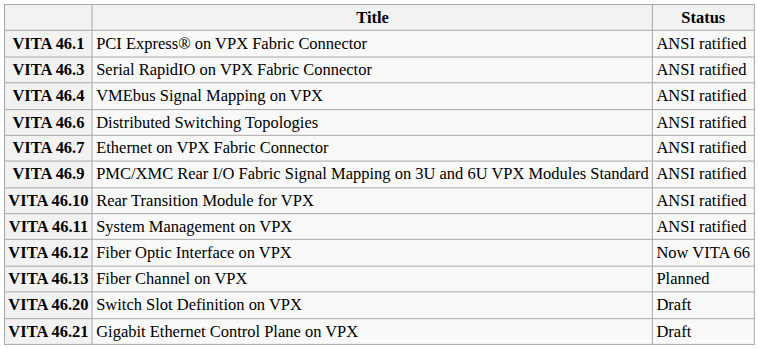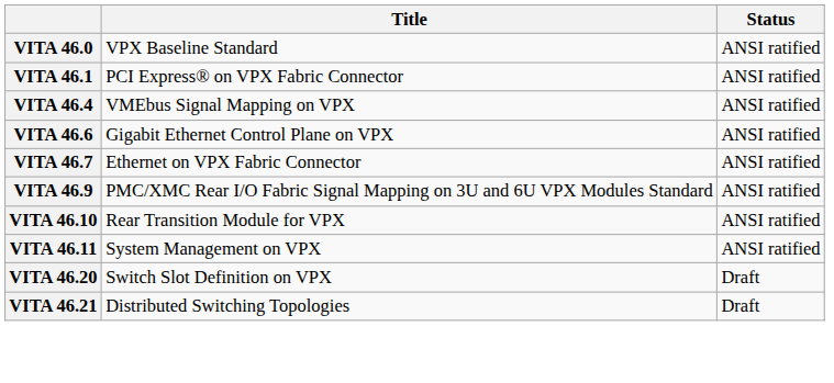+ row: VITA 46.0 | VPX Baseline Standard | ANSI ratified
- row: VITA 46.3 | Serial RapidIO on VPX Fabric Connector | ANSI ratified
VITA 46.6 | Title: Distributed Switching Topologies -> Gigabit Ethernet Control Plane on VPX
- row: VITA 46.12 | Fiber Optic Interface on VPX | Now VITA 66
- row: VITA 46.13 | Fiber Channel on VPX | Planned
VITA 46.21 | Title: Gigabit Ethernet Control Plane on VPX -> Distributed Switching Topologies
